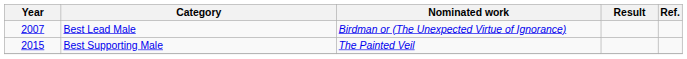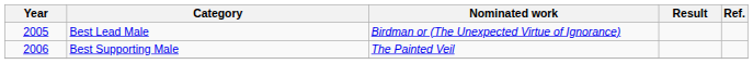Best Lead Male | Year: 2007 -> 2005
Best Supporting Male | Year: 2015 -> 2006
